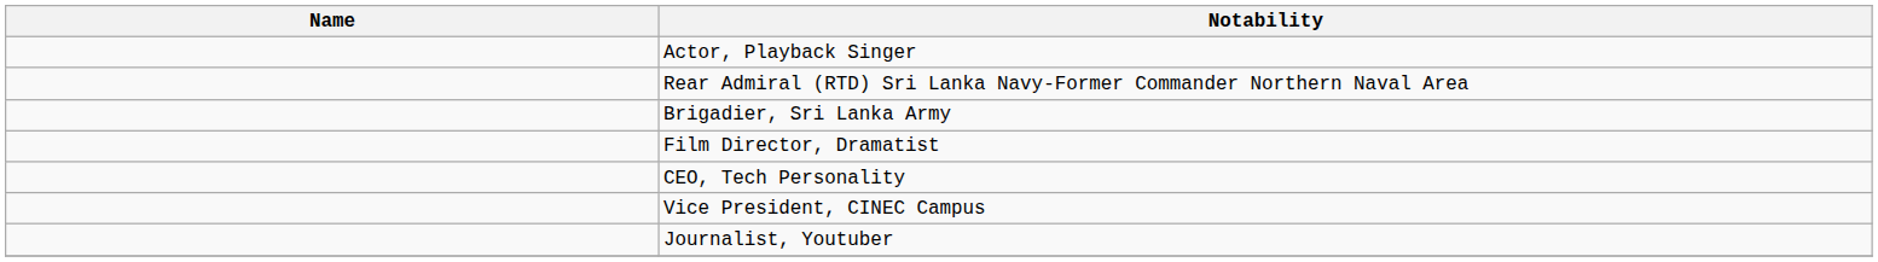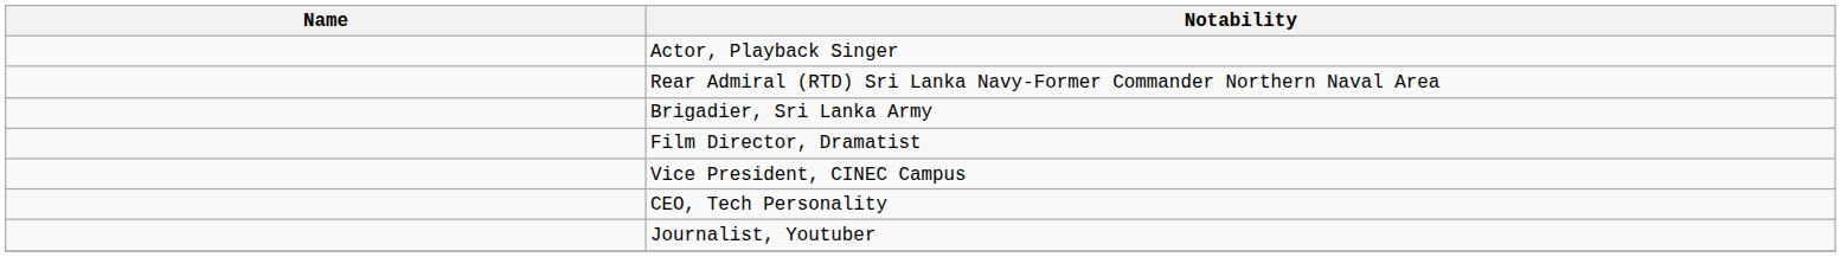rows swapped: Vice President, CINEC Campus <-> CEO, Tech Personality
